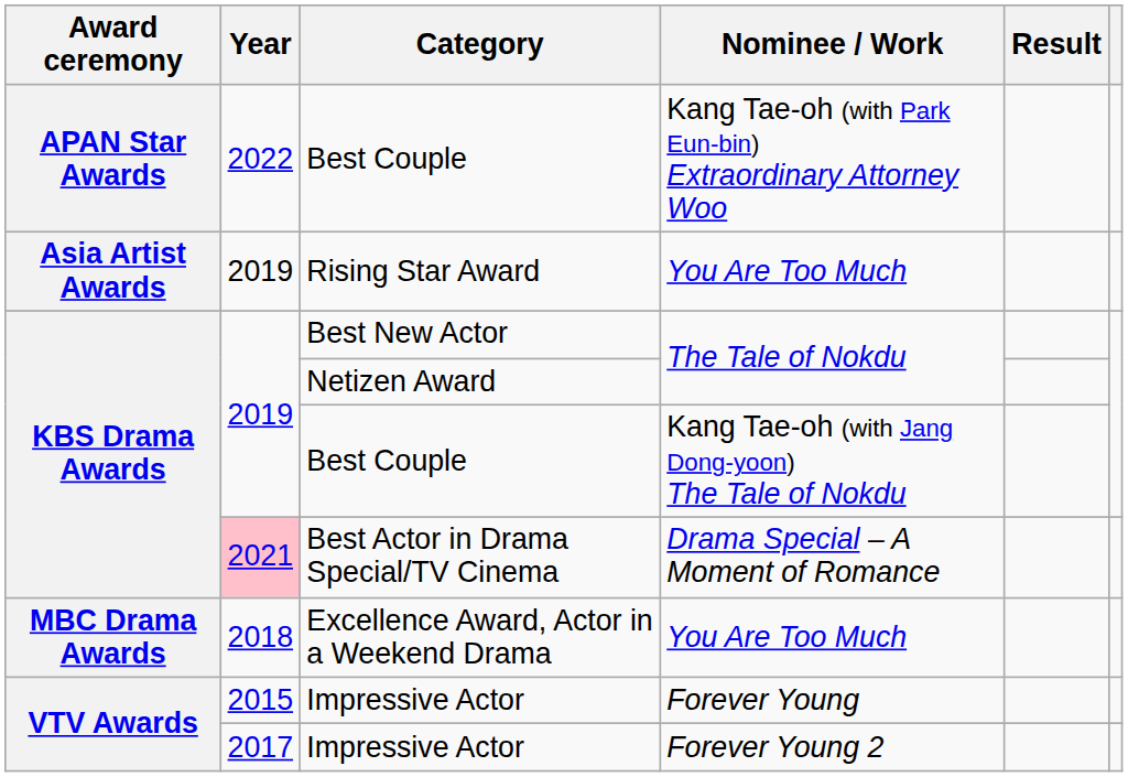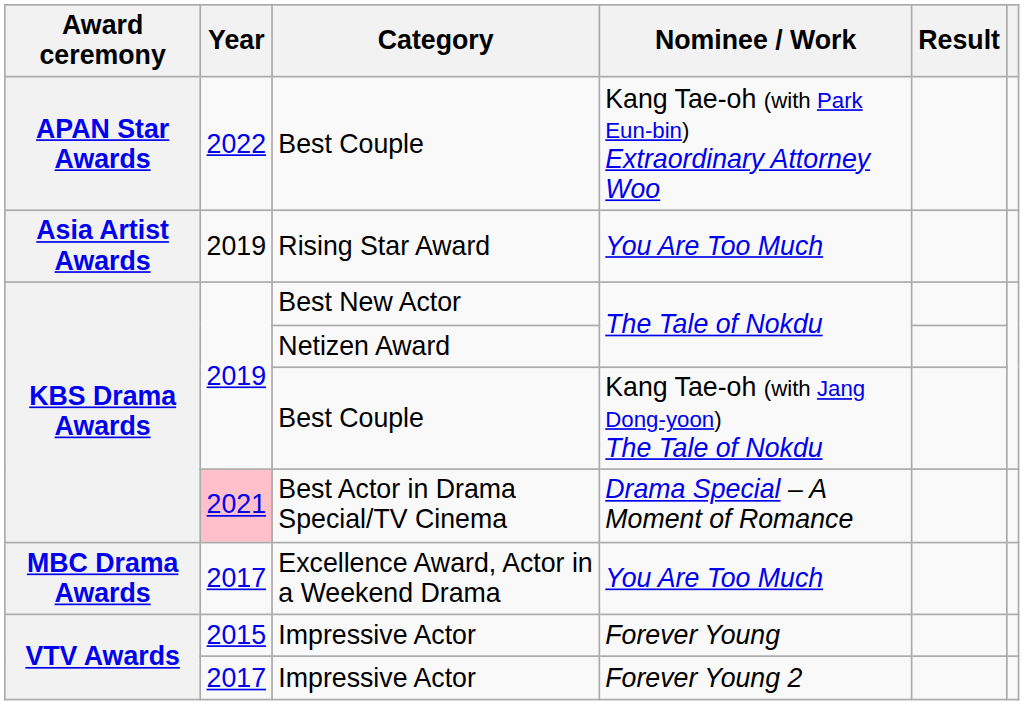Excellence Award, Actor in a Weekend Drama | Year: 2018 -> 2017
